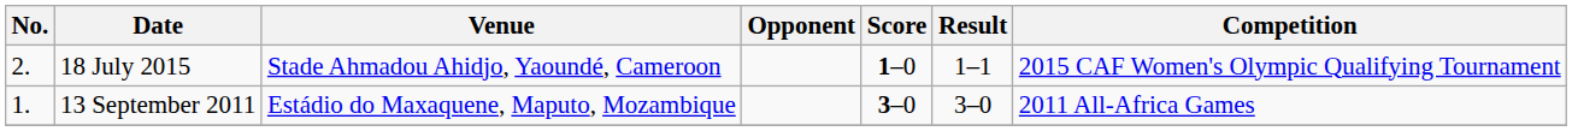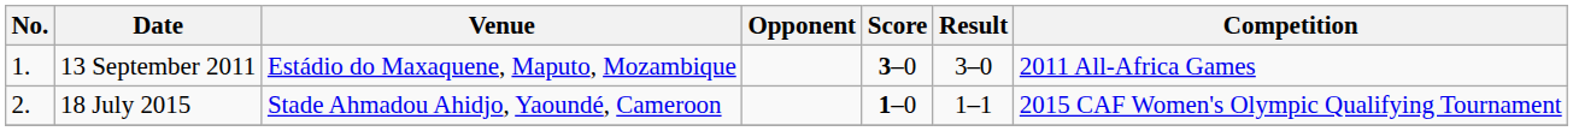rows swapped: 13 September 2011 <-> 18 July 2015
